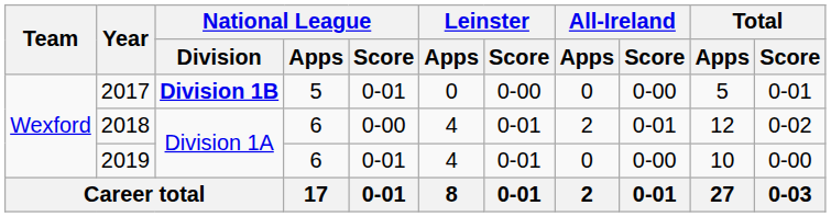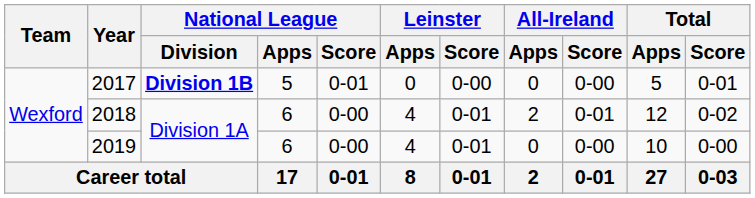2019 | National League / Score: 0-01 -> 0-00
